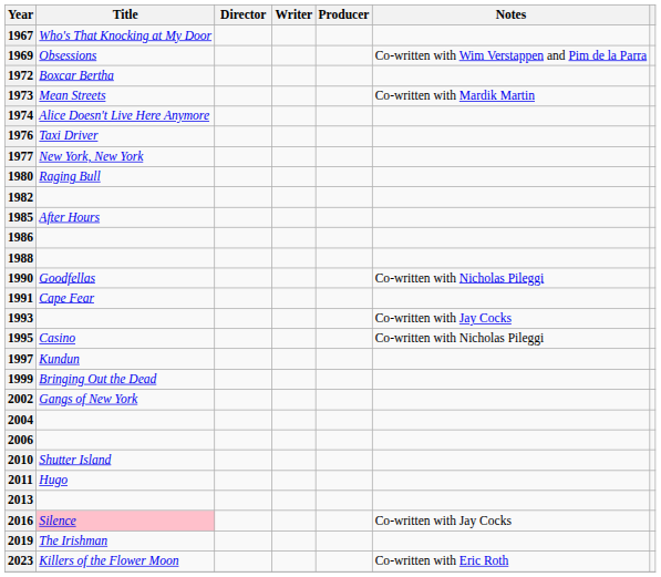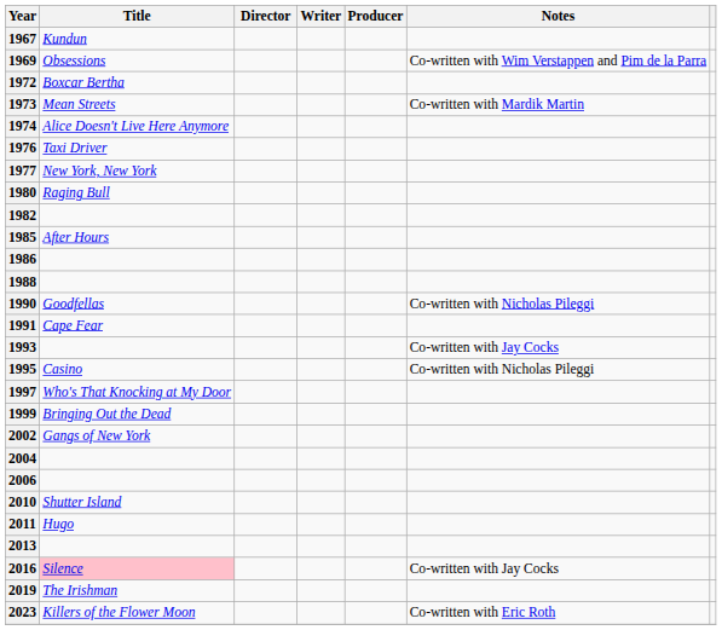1967 | Title: Who's That Knocking at My Door -> Kundun
1997 | Title: Kundun -> Who's That Knocking at My Door
